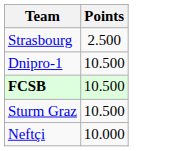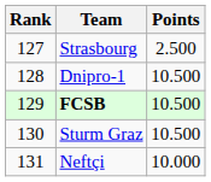+ column: Rank | 127 | 128 | 129 | 130 | 131
